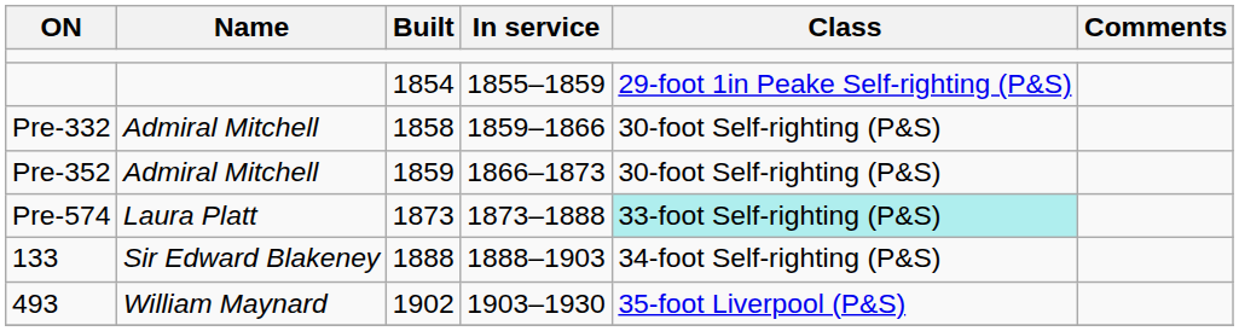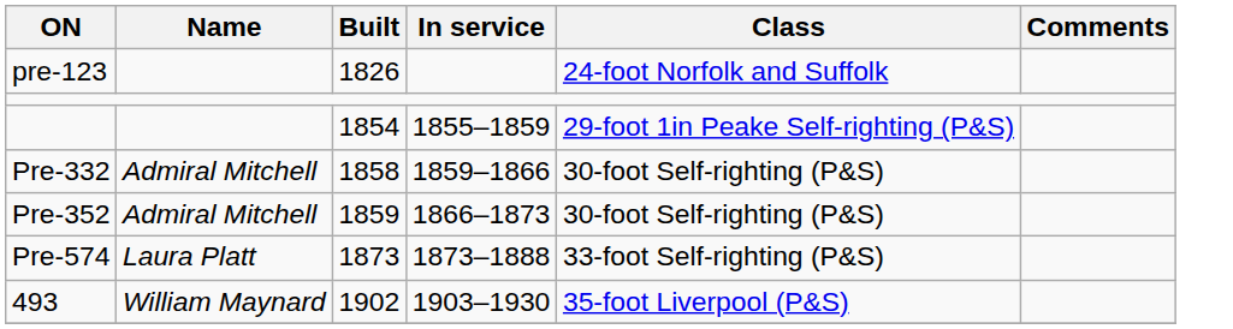+ row: pre-123 | 1826 | 24-foot Norfolk and Suffolk
1873 | Class: paleturquoise background -> no background
- row: 133 | Sir Edward Blakeney | 1888 | 1888–1903 | 34-foot Self-righting (P&S)
